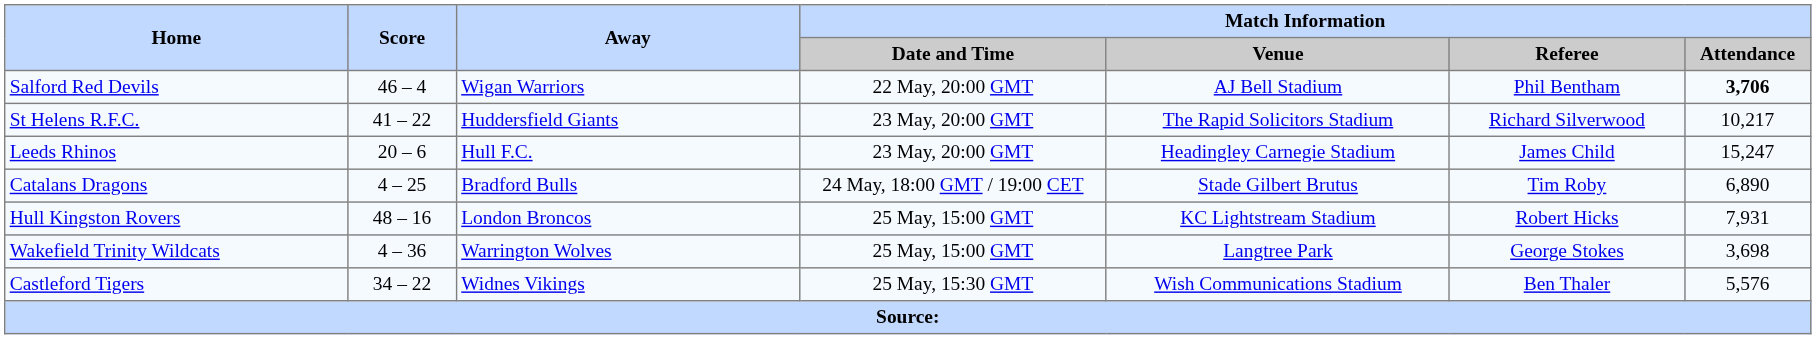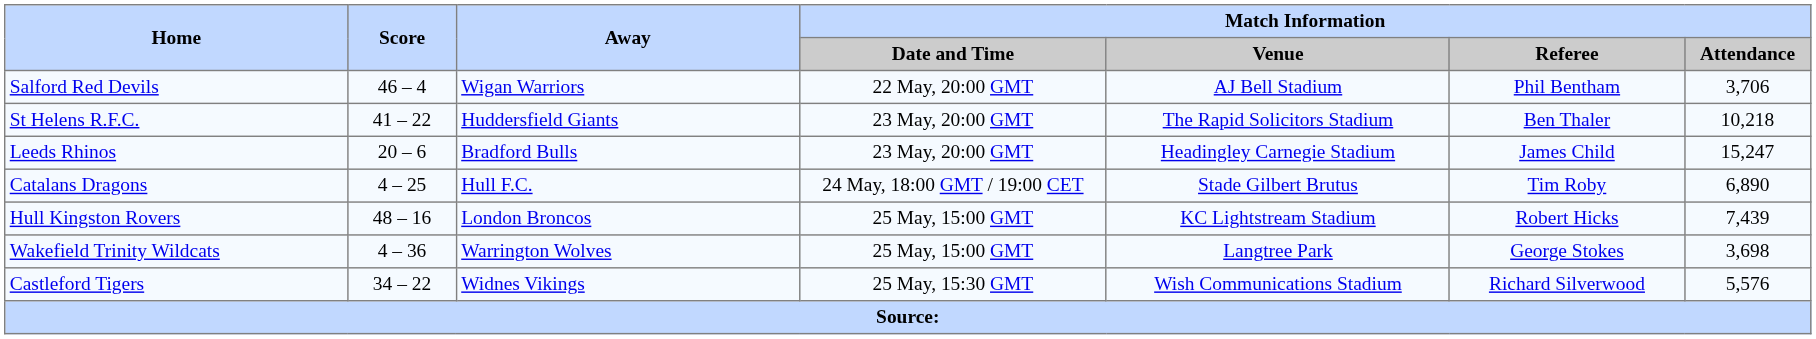Salford Red Devils | Match Information / Attendance: bold -> normal
St Helens R.F.C. | Match Information / Referee: Richard Silverwood -> Ben Thaler
St Helens R.F.C. | Match Information / Attendance: 10,217 -> 10,218
Leeds Rhinos | Away: Hull F.C. -> Bradford Bulls
Catalans Dragons | Away: Bradford Bulls -> Hull F.C.
Hull Kingston Rovers | Match Information / Attendance: 7,931 -> 7,439
Castleford Tigers | Match Information / Referee: Ben Thaler -> Richard Silverwood
